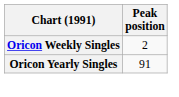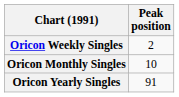+ row: Oricon Monthly Singles | 10
